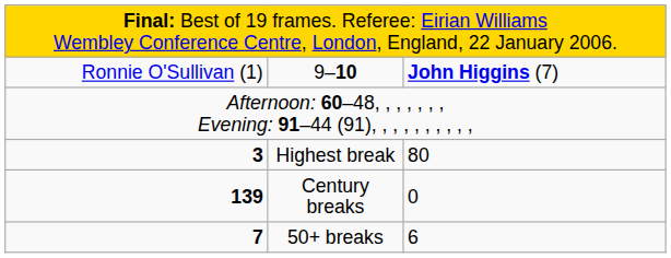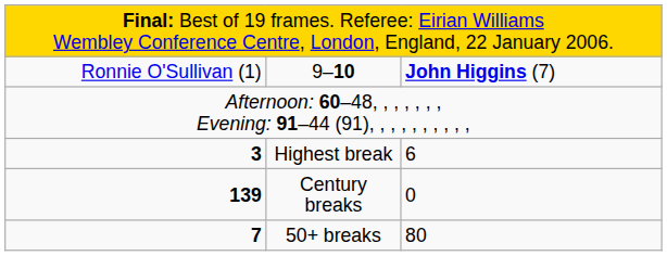Highest break | column 3: 80 -> 6
50+ breaks | column 3: 6 -> 80
